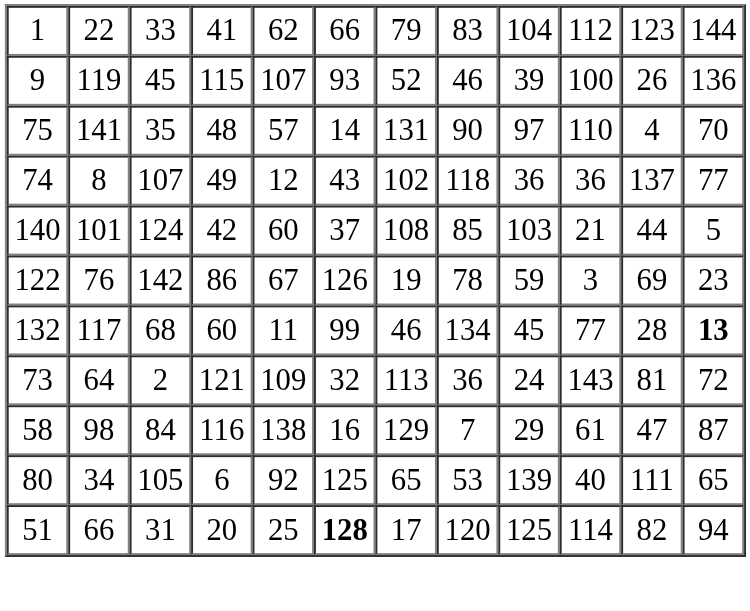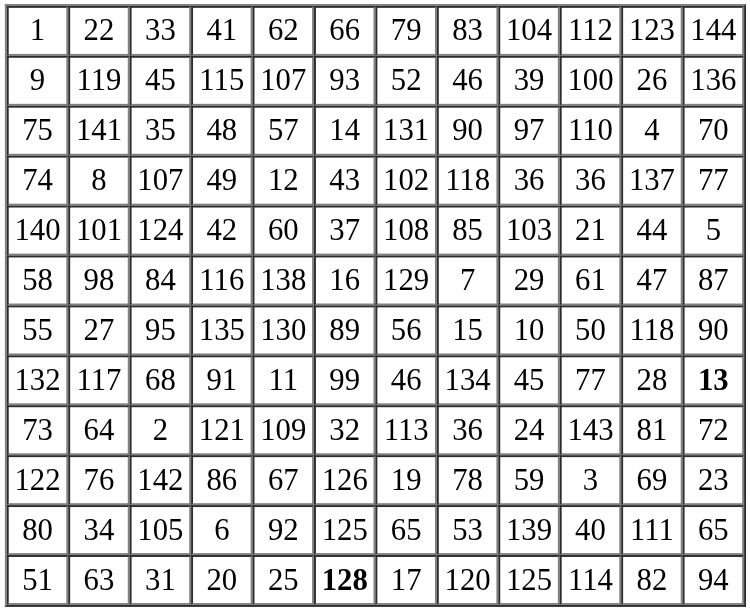rows swapped: 122 <-> 58
+ row: 55 | 27 | 95 | 135 | 130 | 89 | 56 | 15 | 10 | 50 | 118 | 90
132 | column 4: 60 -> 91
51 | column 2: 66 -> 63
